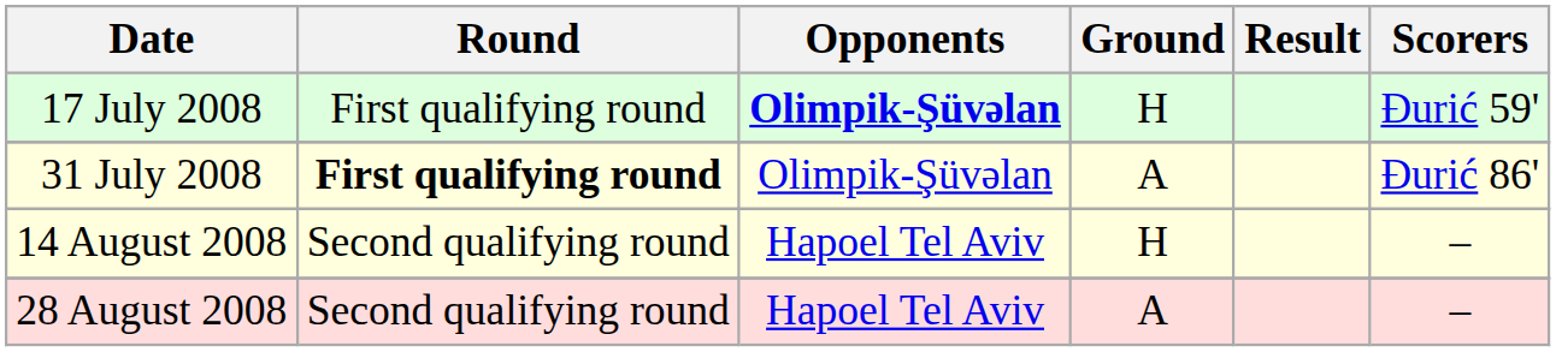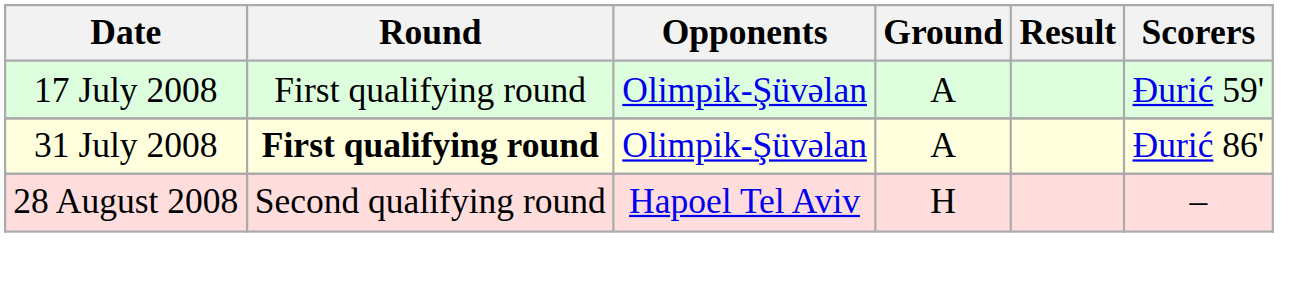17 July 2008 | Opponents: bold -> normal
17 July 2008 | Ground: H -> A
- row: 14 August 2008 | Second qualifying round | Hapoel Tel Aviv | H | –
28 August 2008 | Ground: A -> H
